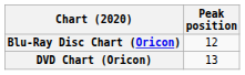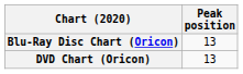Blu-Ray Disc Chart (Oricon) | Peak position: 12 -> 13
